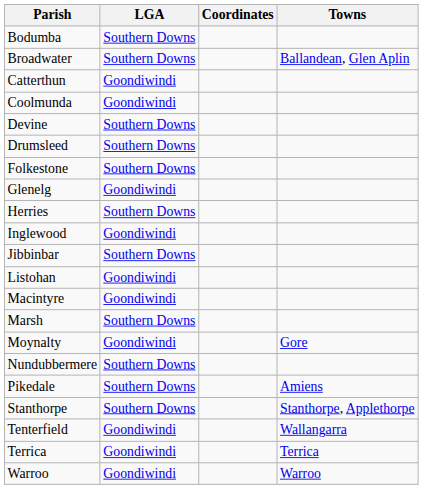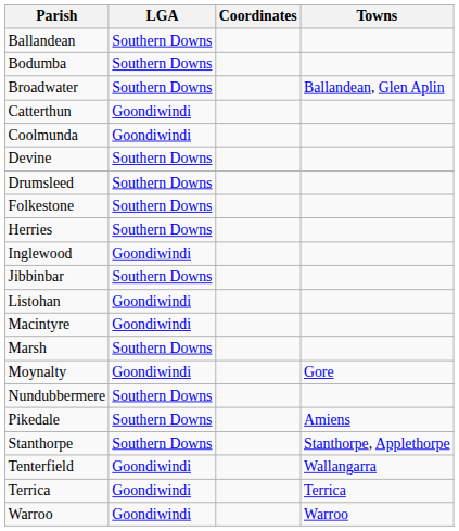+ row: Ballandean | Southern Downs
- row: Glenelg | Goondiwindi
